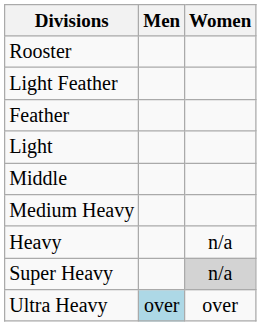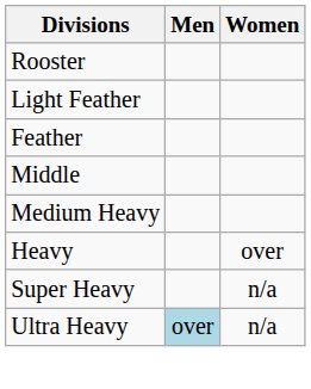- row: Light
Heavy | Women: n/a -> over
Super Heavy | Women: lightgrey background -> no background
Ultra Heavy | Women: over -> n/a
